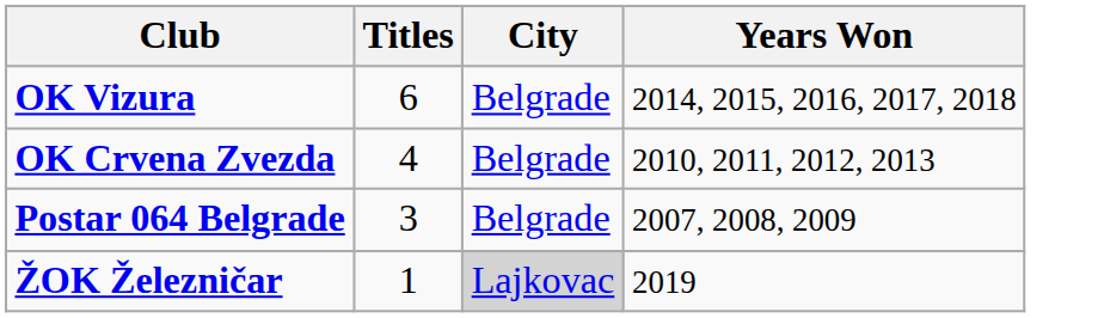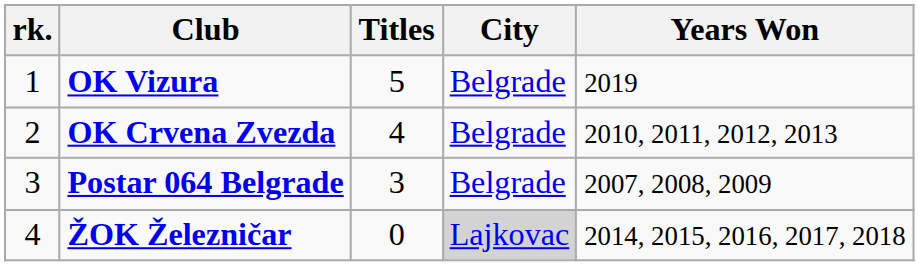+ column: rk. | 1 | 2 | 3 | 4
OK Vizura | Titles: 6 -> 5
OK Vizura | Years Won: 2014, 2015, 2016, 2017, 2018 -> 2019
ŽOK Železničar | Titles: 1 -> 0
ŽOK Železničar | Years Won: 2019 -> 2014, 2015, 2016, 2017, 2018
